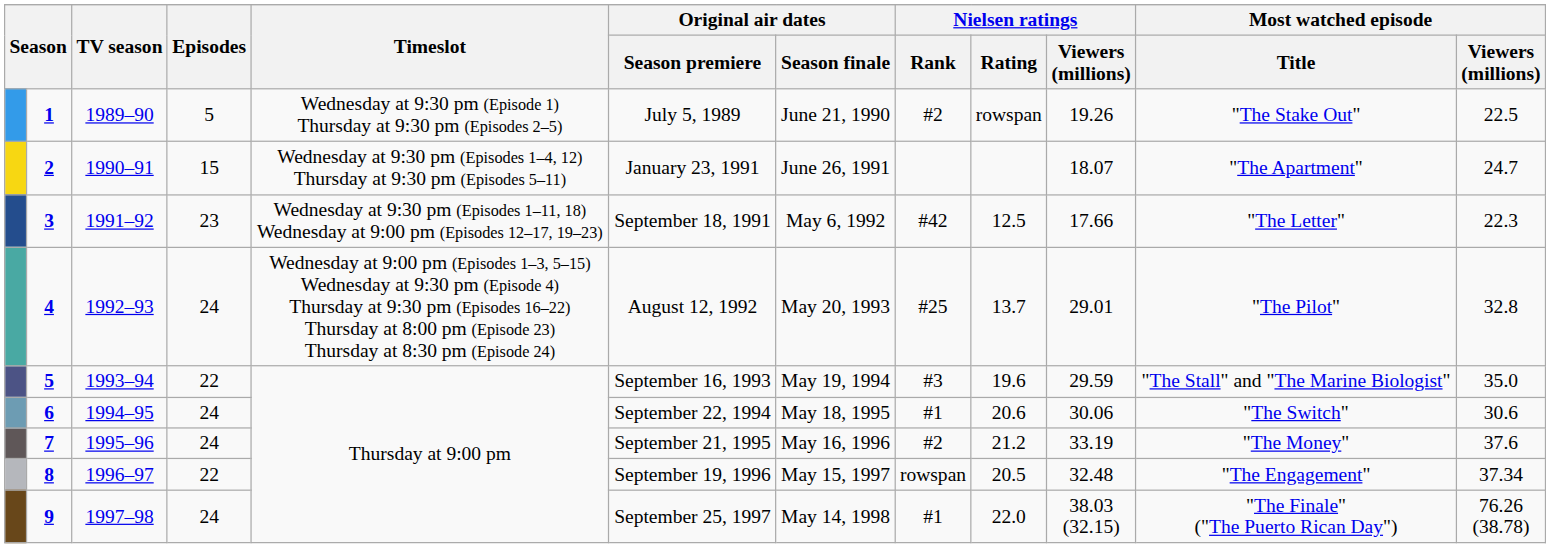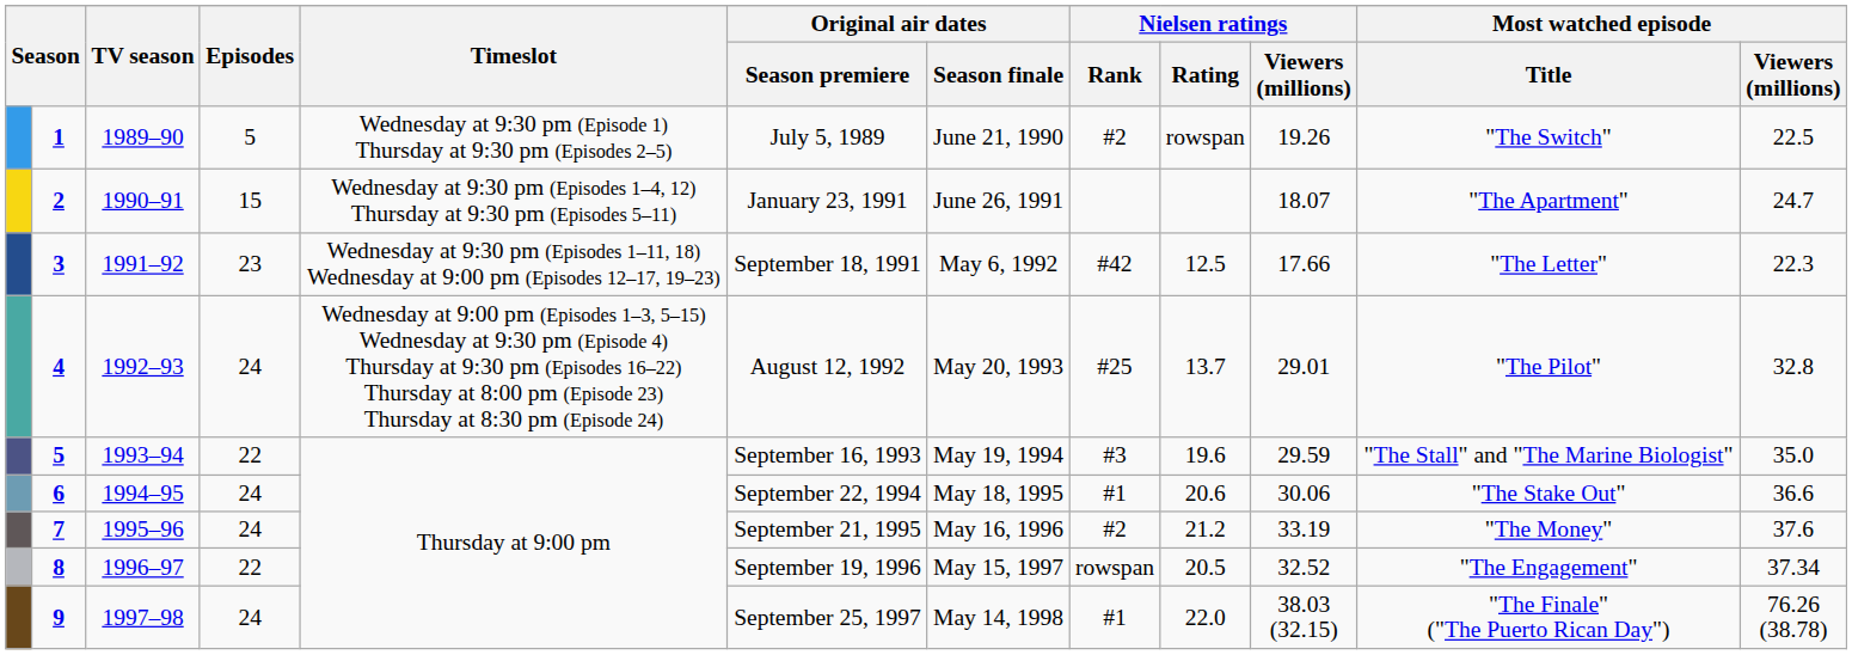1 | Most watched episode / Title: "The Stake Out" -> "The Switch"
6 | Most watched episode / Title: "The Switch" -> "The Stake Out"
6 | Most watched episode / Viewers (millions): 30.6 -> 36.6
8 | Nielsen ratings / Viewers (millions): 32.48 -> 32.52
